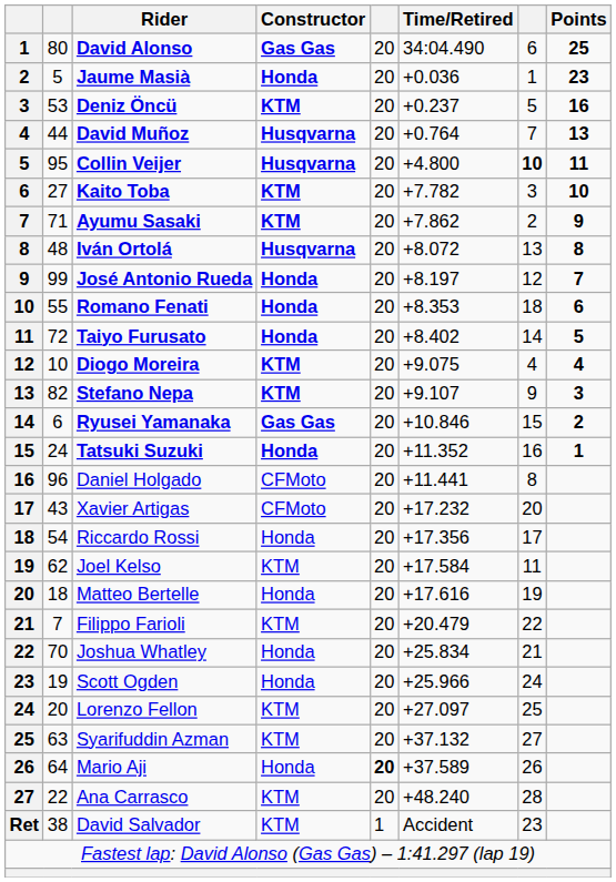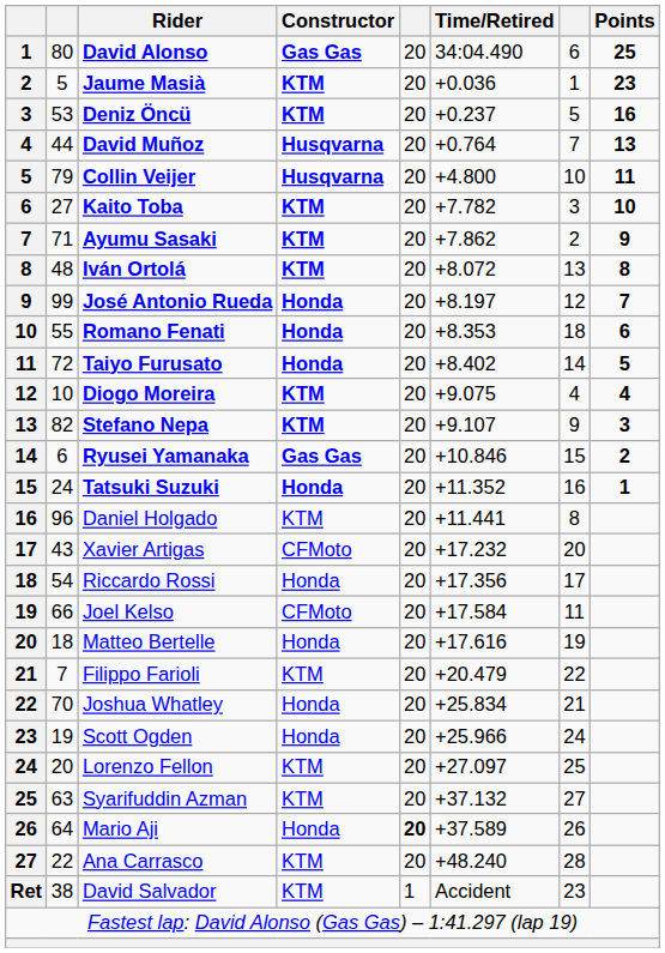Jaume Masià | Constructor: Honda -> KTM
Collin Veijer | column 2: 95 -> 79
Collin Veijer | column 7: bold -> normal
Iván Ortolá | Constructor: Husqvarna -> KTM
Daniel Holgado | Constructor: CFMoto -> KTM
Joel Kelso | column 2: 62 -> 66
Joel Kelso | Constructor: KTM -> CFMoto
